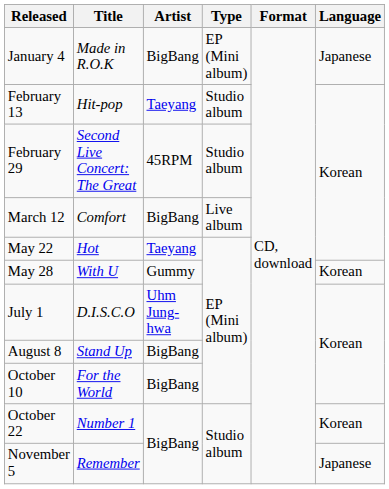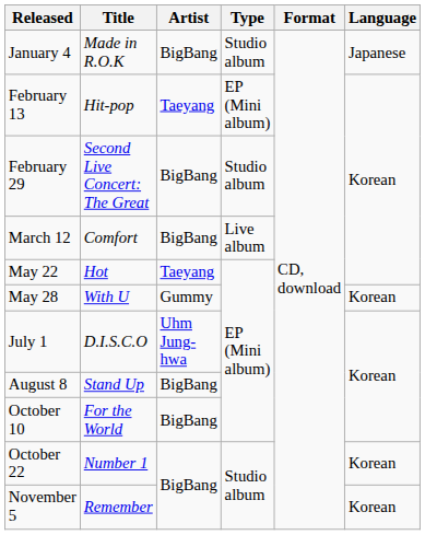January 4 | Type: EP (Mini album) -> Studio album
February 13 | Type: Studio album -> EP (Mini album)
February 29 | Artist: 45RPM -> BigBang
November 5 | Language: Japanese -> Korean
